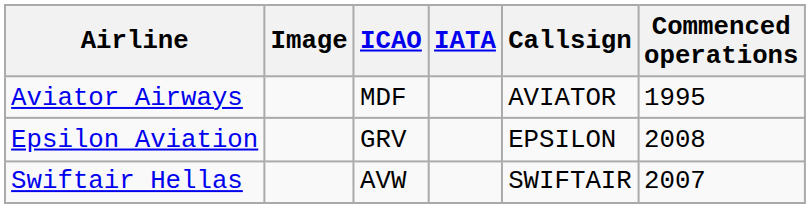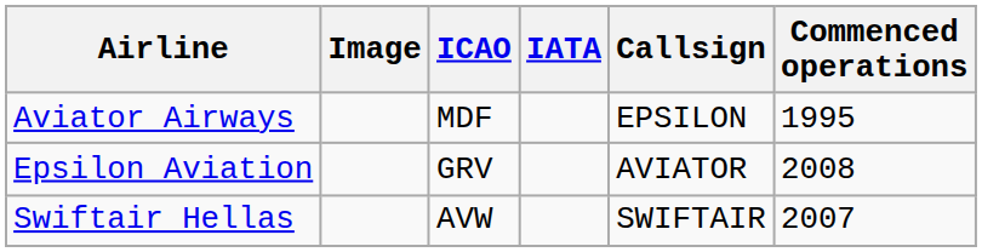Aviator Airways | Callsign: AVIATOR -> EPSILON
Epsilon Aviation | Callsign: EPSILON -> AVIATOR
